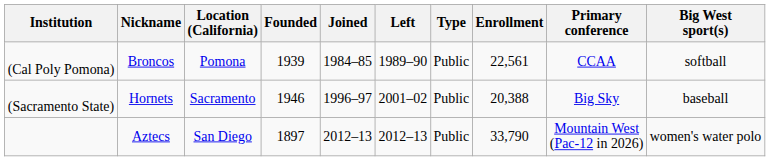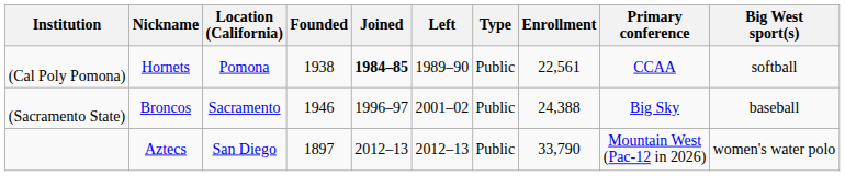(Cal Poly Pomona) | Nickname: Broncos -> Hornets
(Cal Poly Pomona) | Founded: 1939 -> 1938
(Cal Poly Pomona) | Joined: normal -> bold
(Sacramento State) | Nickname: Hornets -> Broncos
(Sacramento State) | Enrollment: 20,388 -> 24,388
